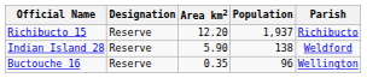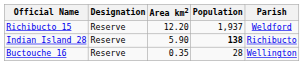Richibucto 15 | Parish: Richibucto -> Weldford
Indian Island 28 | Population: normal -> bold
Indian Island 28 | Parish: Weldford -> Richibucto
Buctouche 16 | Population: 96 -> 28
